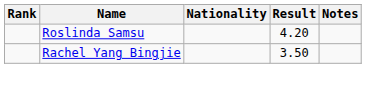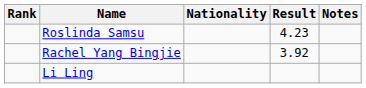Roslinda Samsu | Result: 4.20 -> 4.23
Rachel Yang Bingjie | Result: 3.50 -> 3.92
+ row: Li Ling
